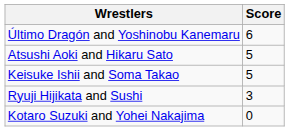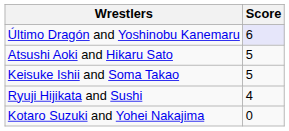Último Dragón and Yoshinobu Kanemaru | Score: no background -> lavender background
Ryuji Hijikata and Sushi | Score: 3 -> 4
